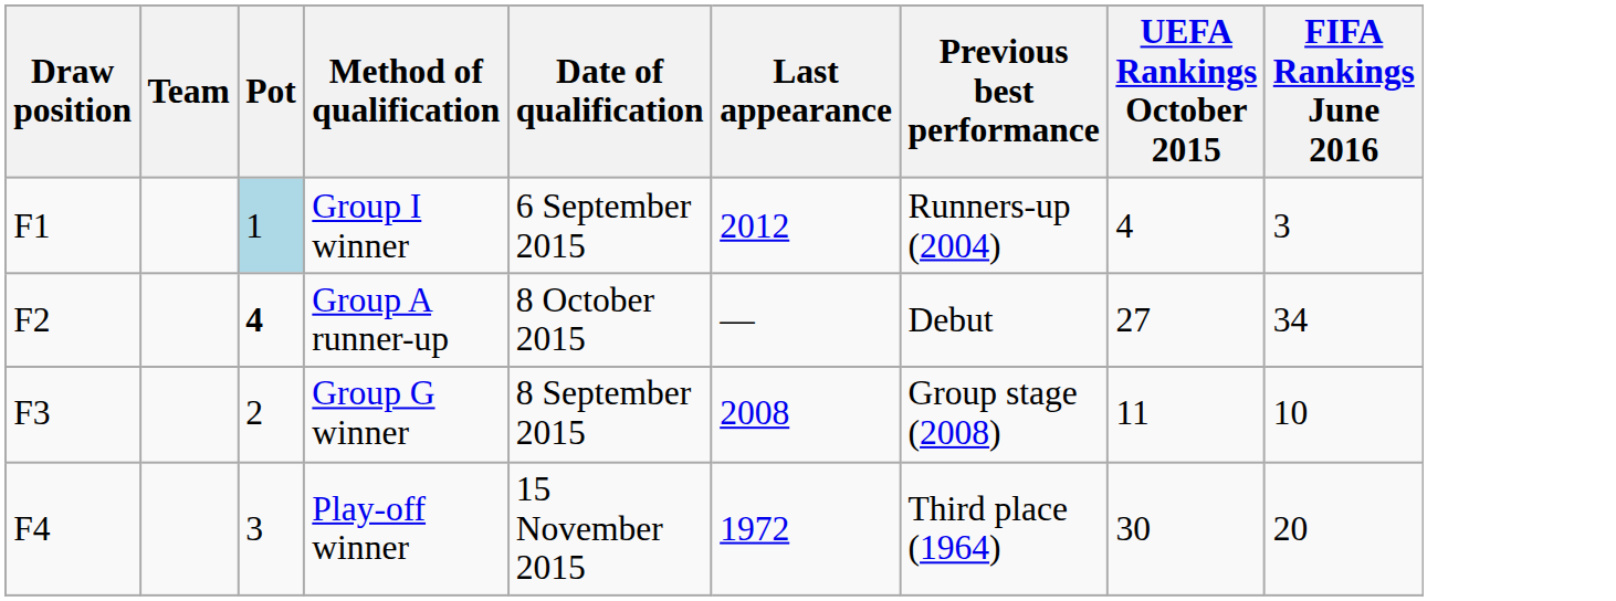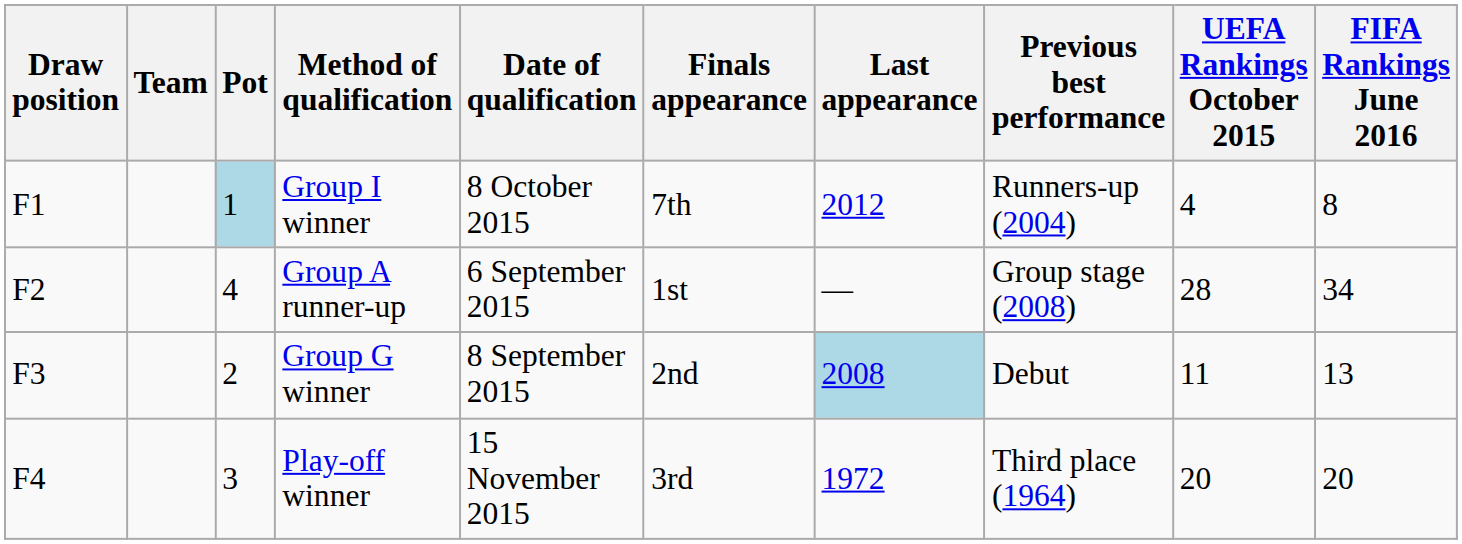+ column: Finals appearance | 7th | 1st | 2nd | 3rd
Group I winner | Date of qualification: 6 September 2015 -> 8 October 2015
Group I winner | FIFA Rankings June 2016: 3 -> 8
Group A runner-up | Pot: bold -> normal
Group A runner-up | Date of qualification: 8 October 2015 -> 6 September 2015
Group A runner-up | Previous best performance: Debut -> Group stage (2008)
Group A runner-up | UEFA Rankings October 2015: 27 -> 28
Group G winner | Last appearance: no background -> lightblue background
Group G winner | Previous best performance: Group stage (2008) -> Debut
Group G winner | FIFA Rankings June 2016: 10 -> 13
Play-off winner | UEFA Rankings October 2015: 30 -> 20
